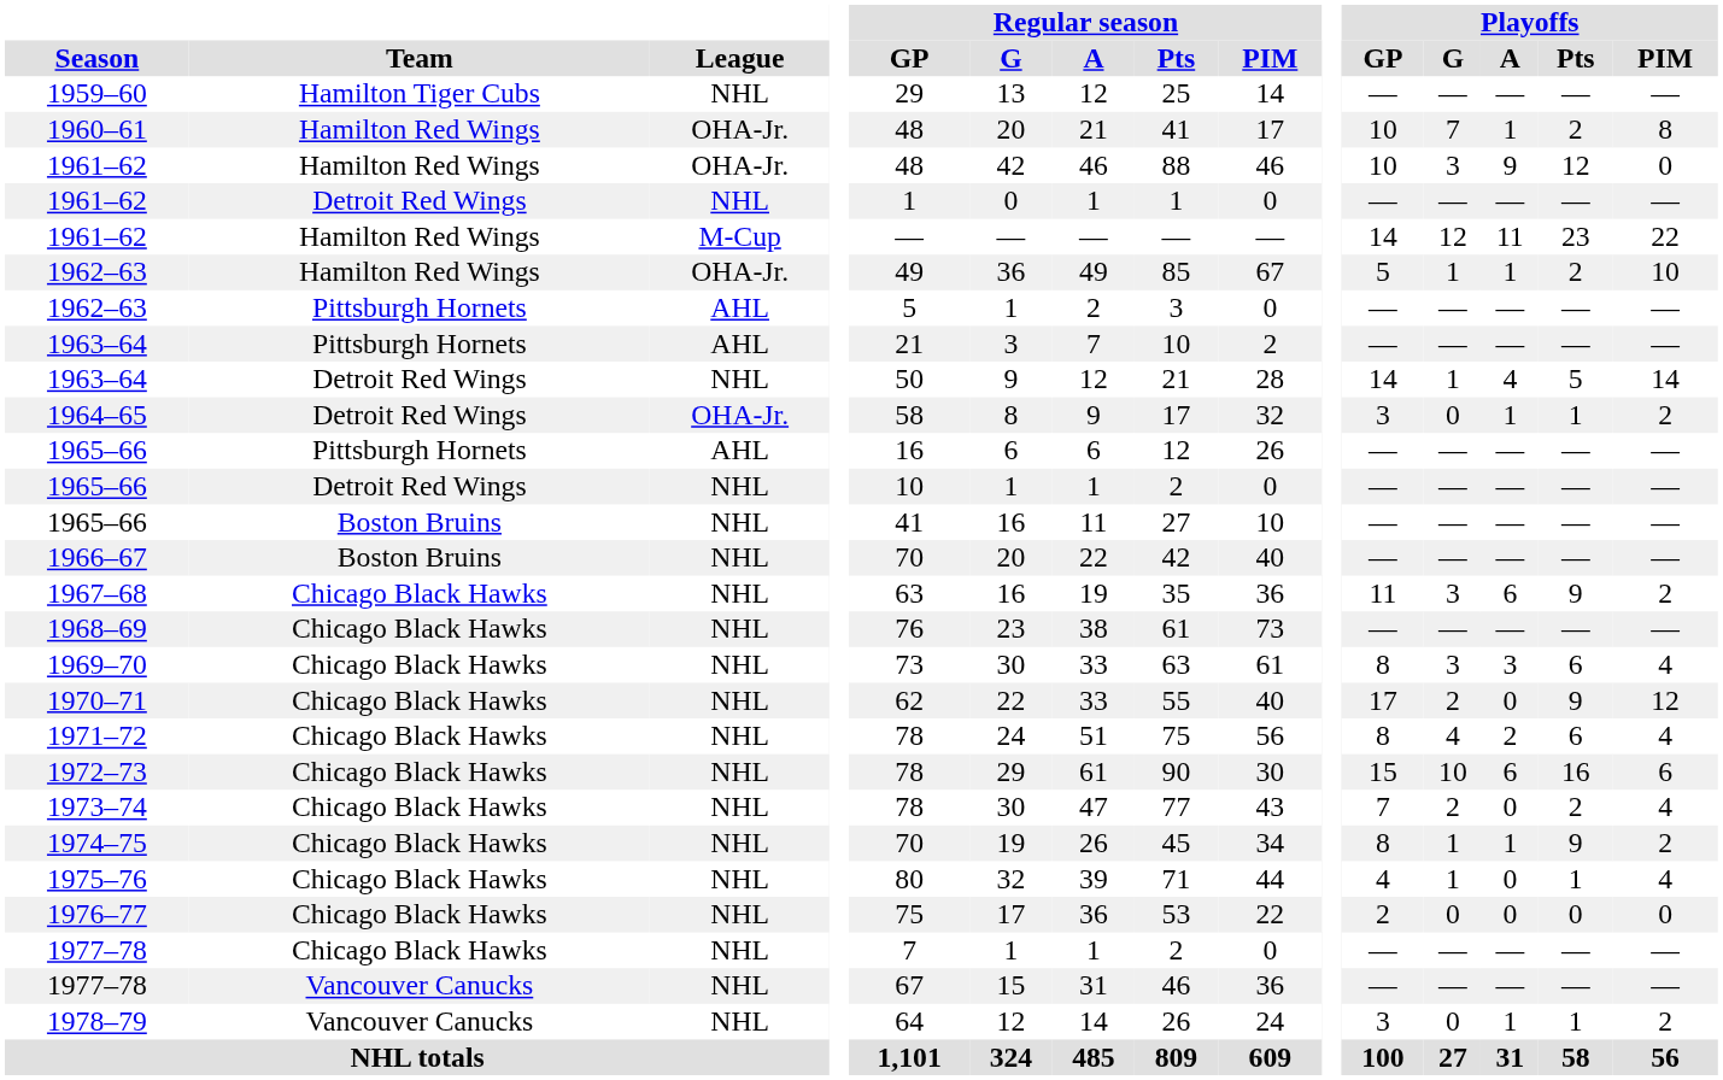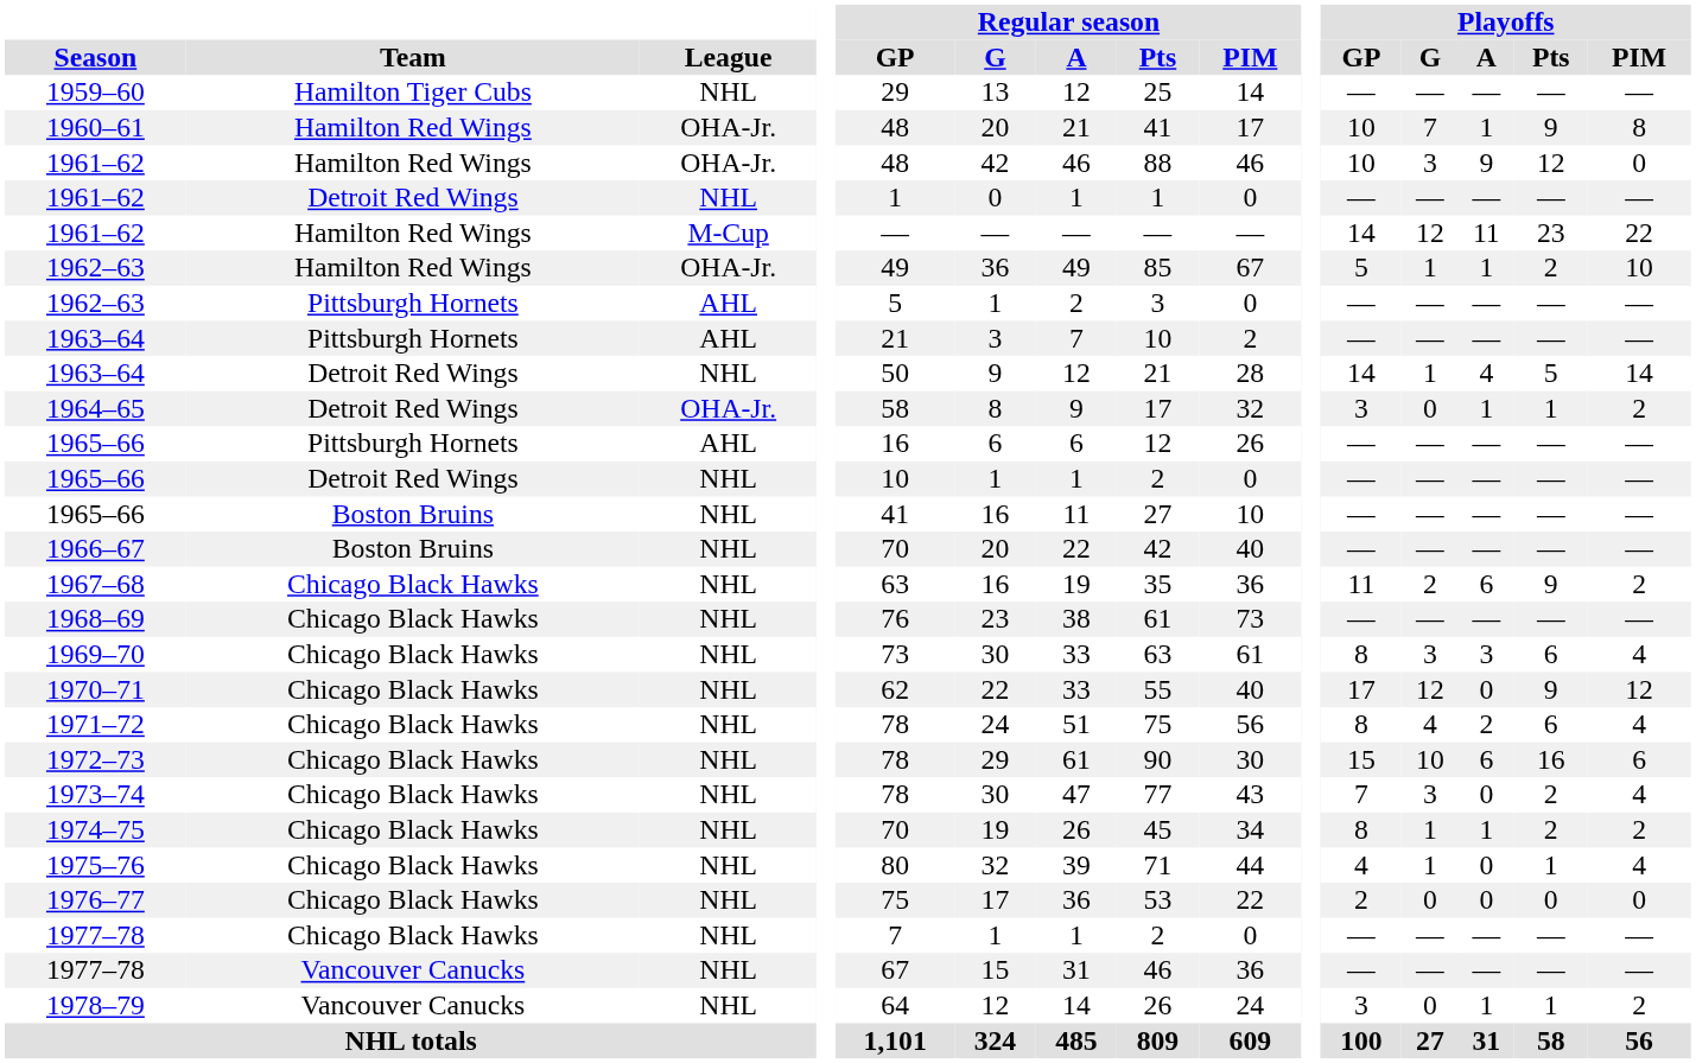1960–61 | Playoffs / Pts: 2 -> 9
1967–68 | Playoffs / G: 3 -> 2
1970–71 | Playoffs / G: 2 -> 12
1973–74 | Playoffs / G: 2 -> 3
1974–75 | Playoffs / Pts: 9 -> 2
